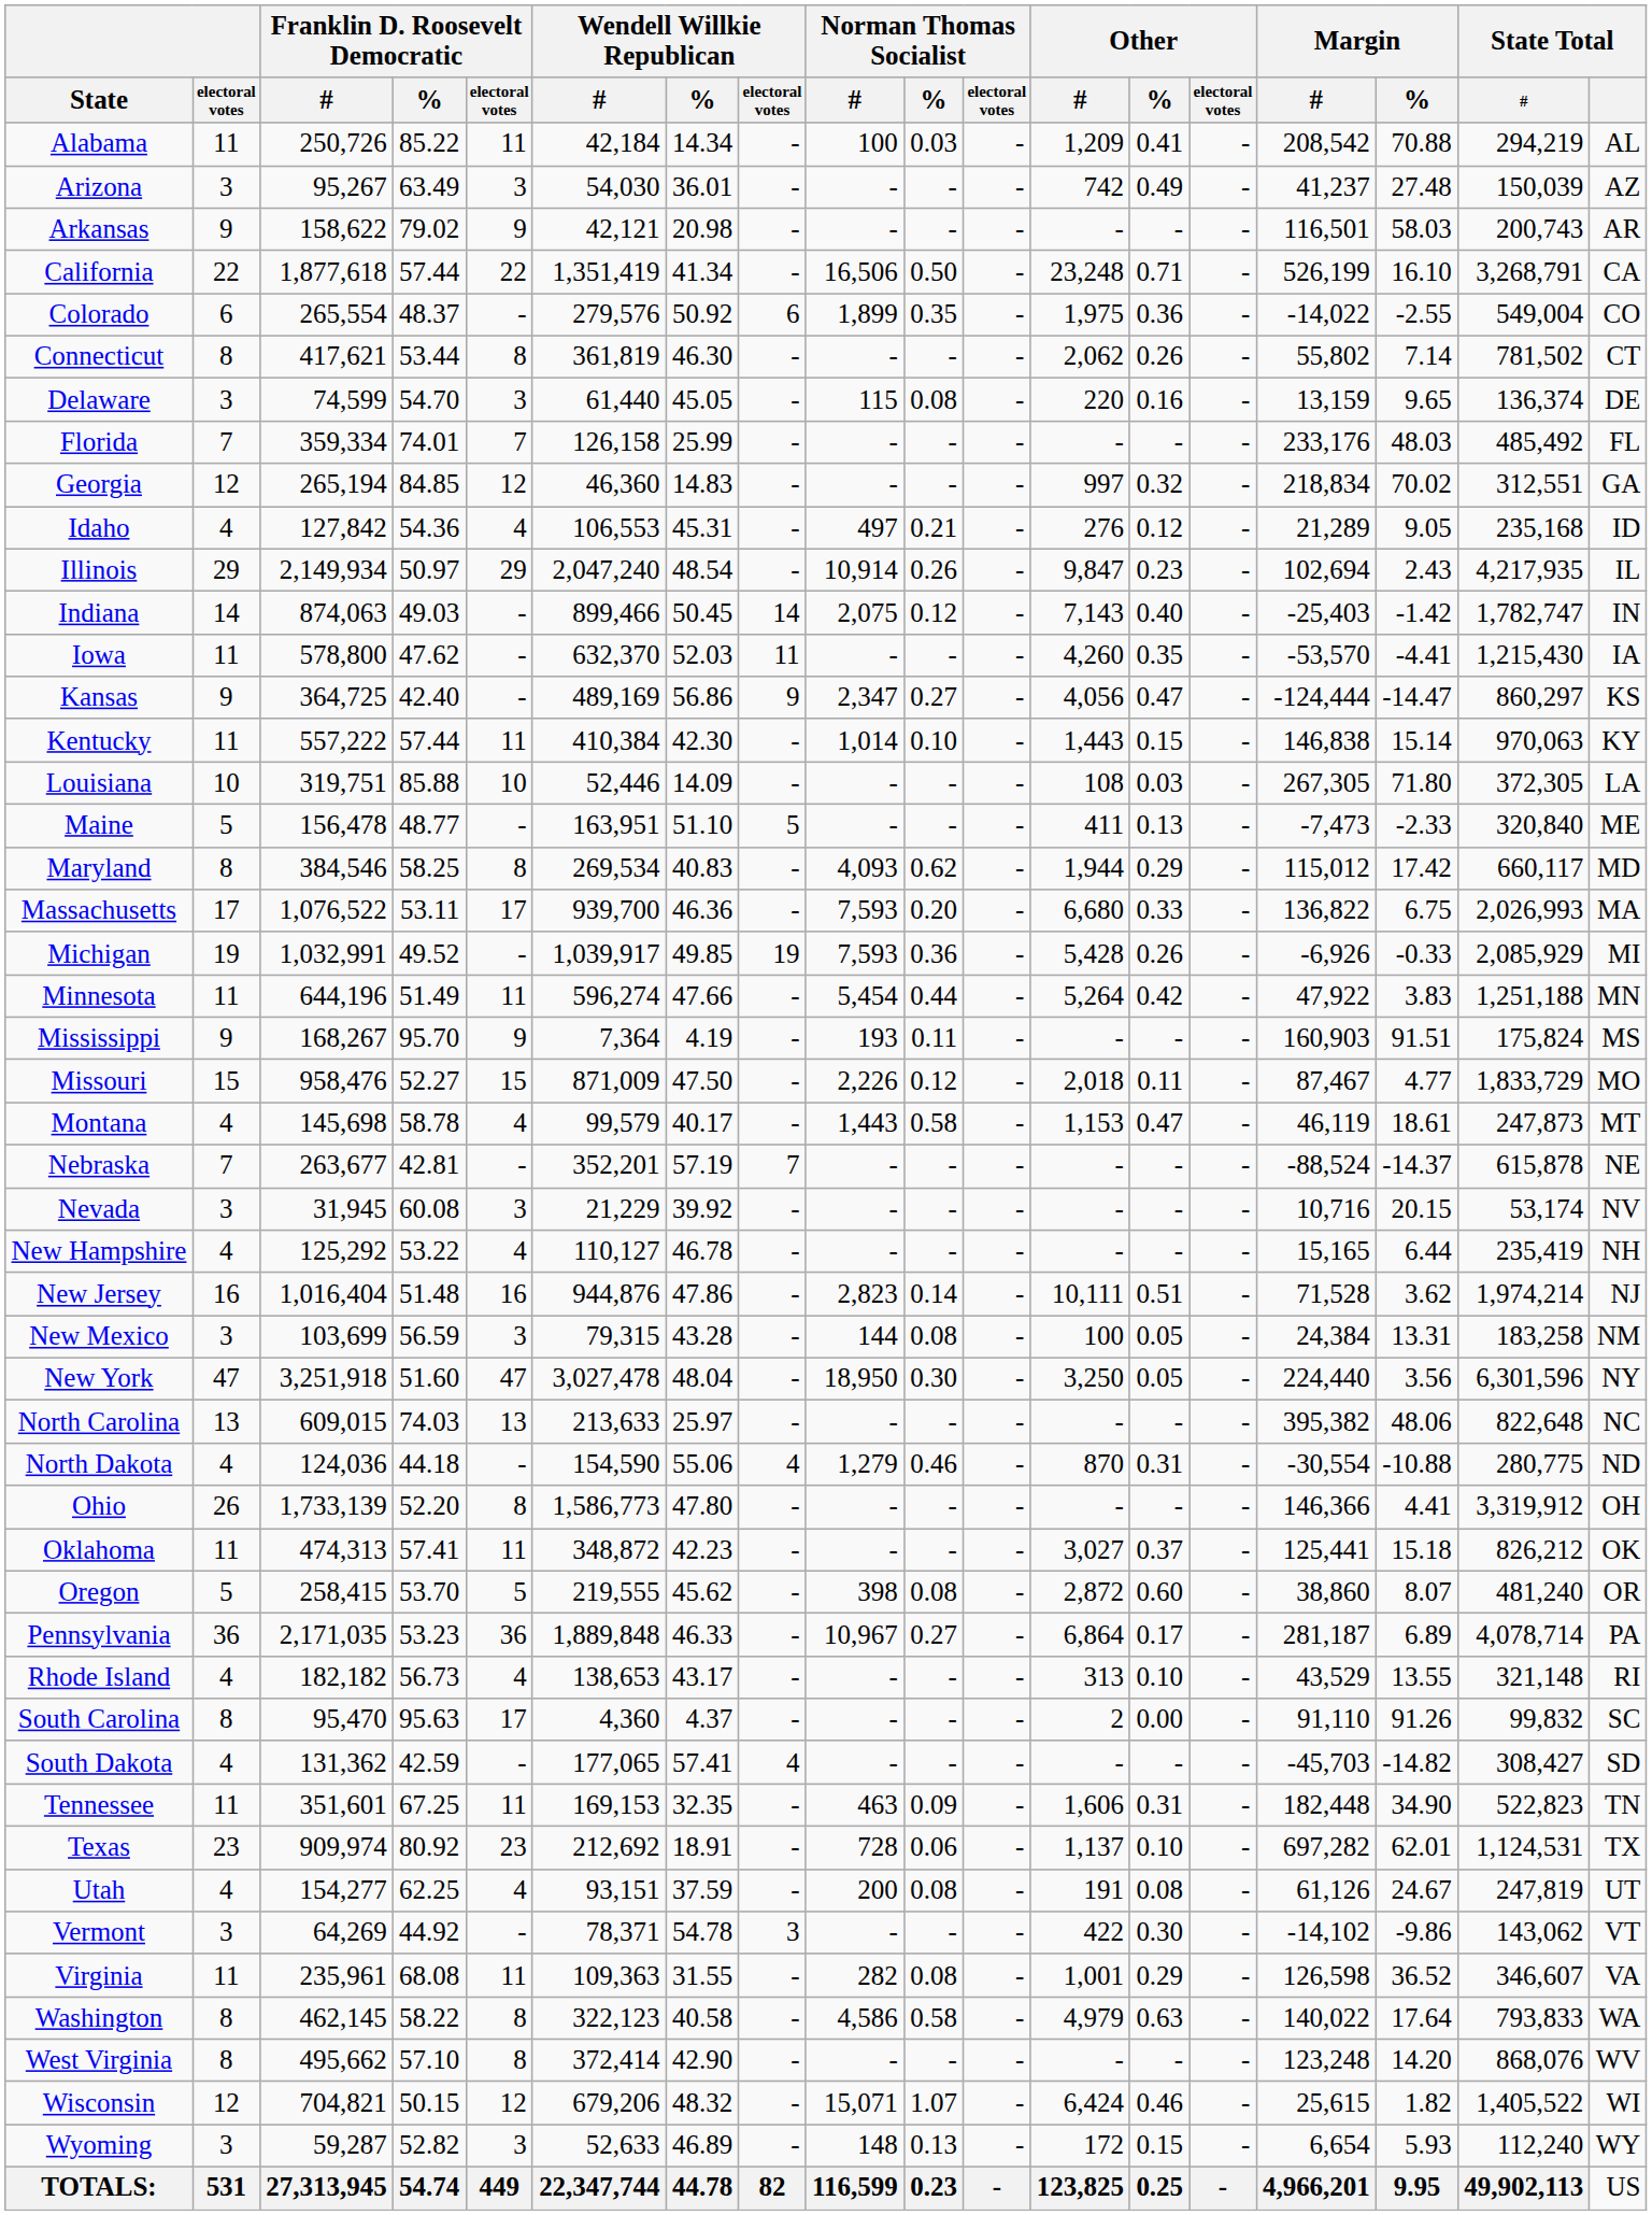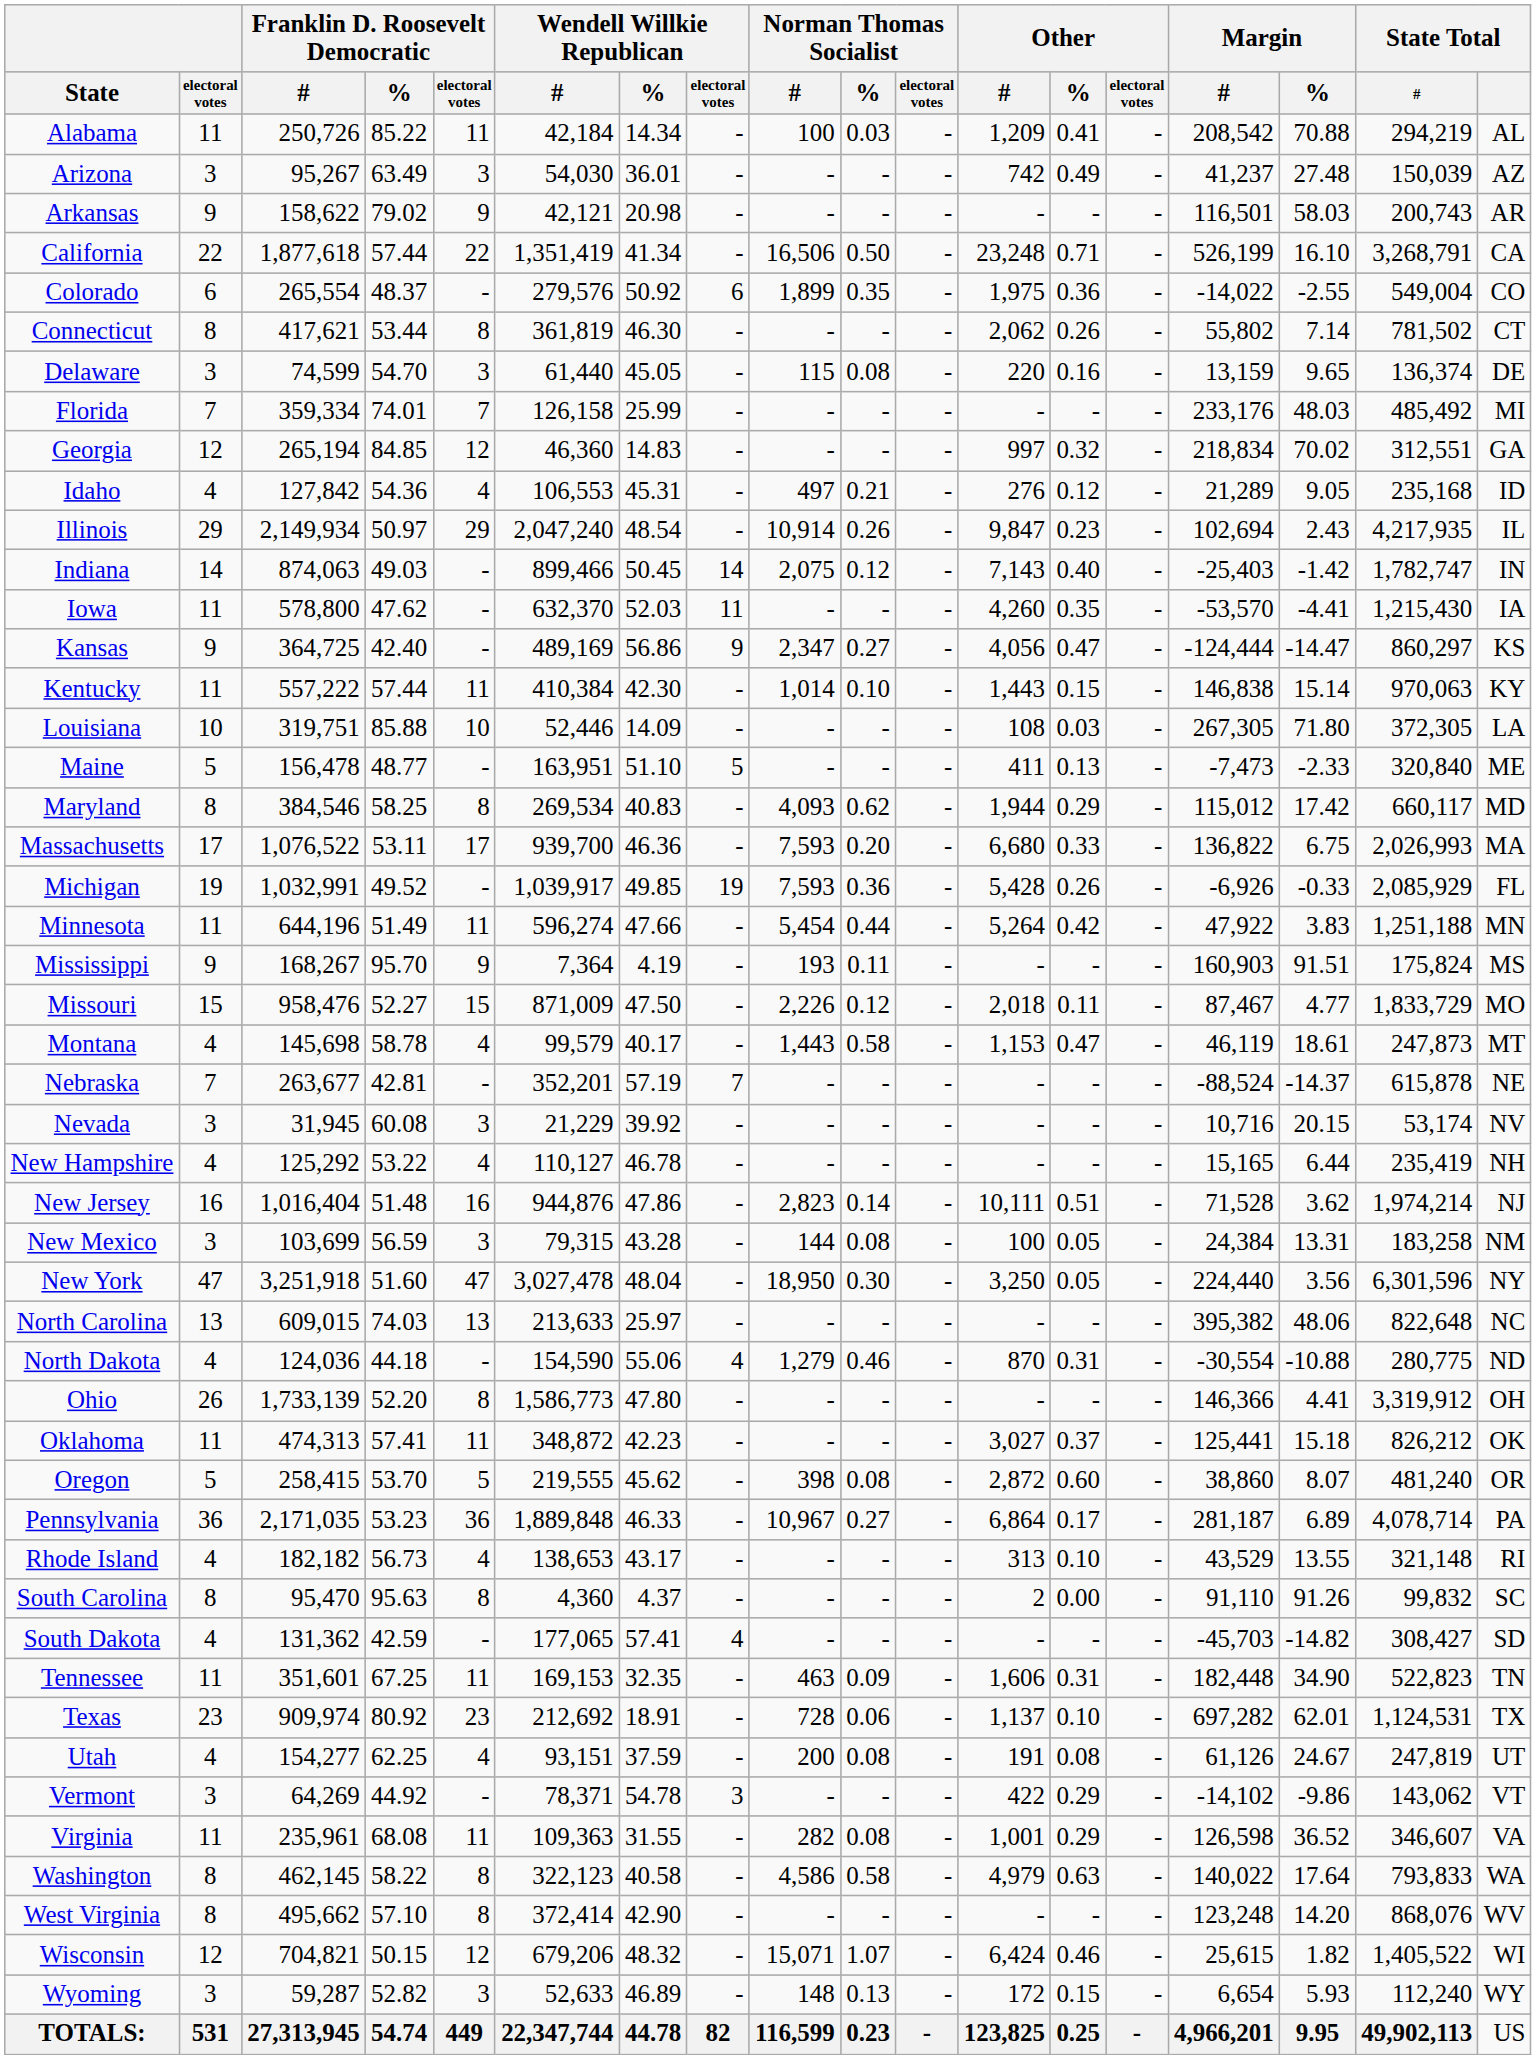Florida | State Total: FL -> MI
Michigan | State Total: MI -> FL
South Carolina | Franklin D. Roosevelt Democratic / electoral votes: 17 -> 8
Vermont | Other / %: 0.30 -> 0.29
